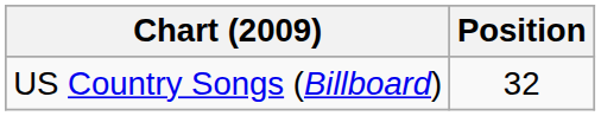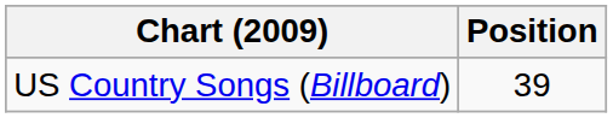US Country Songs (Billboard) | Position: 32 -> 39
